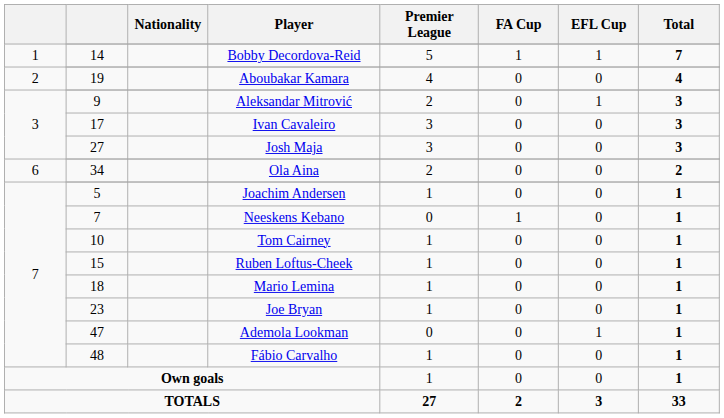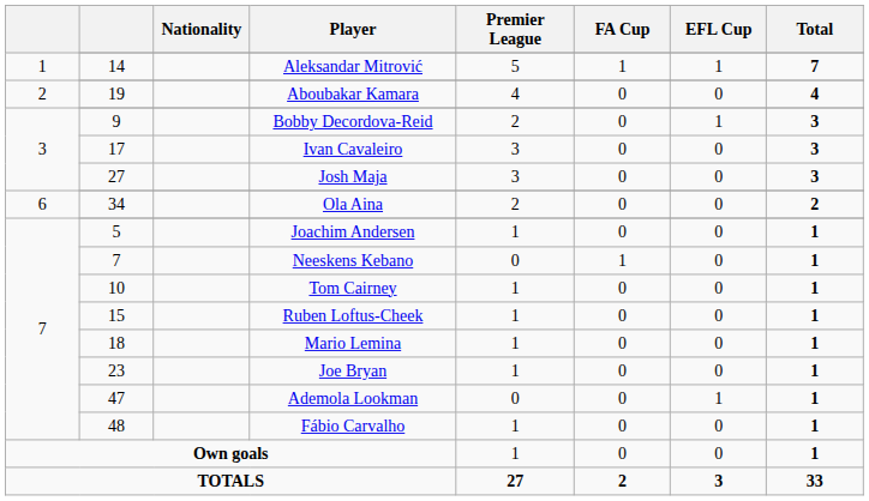14 | Player: Bobby Decordova-Reid -> Aleksandar Mitrović
9 | Player: Aleksandar Mitrović -> Bobby Decordova-Reid
